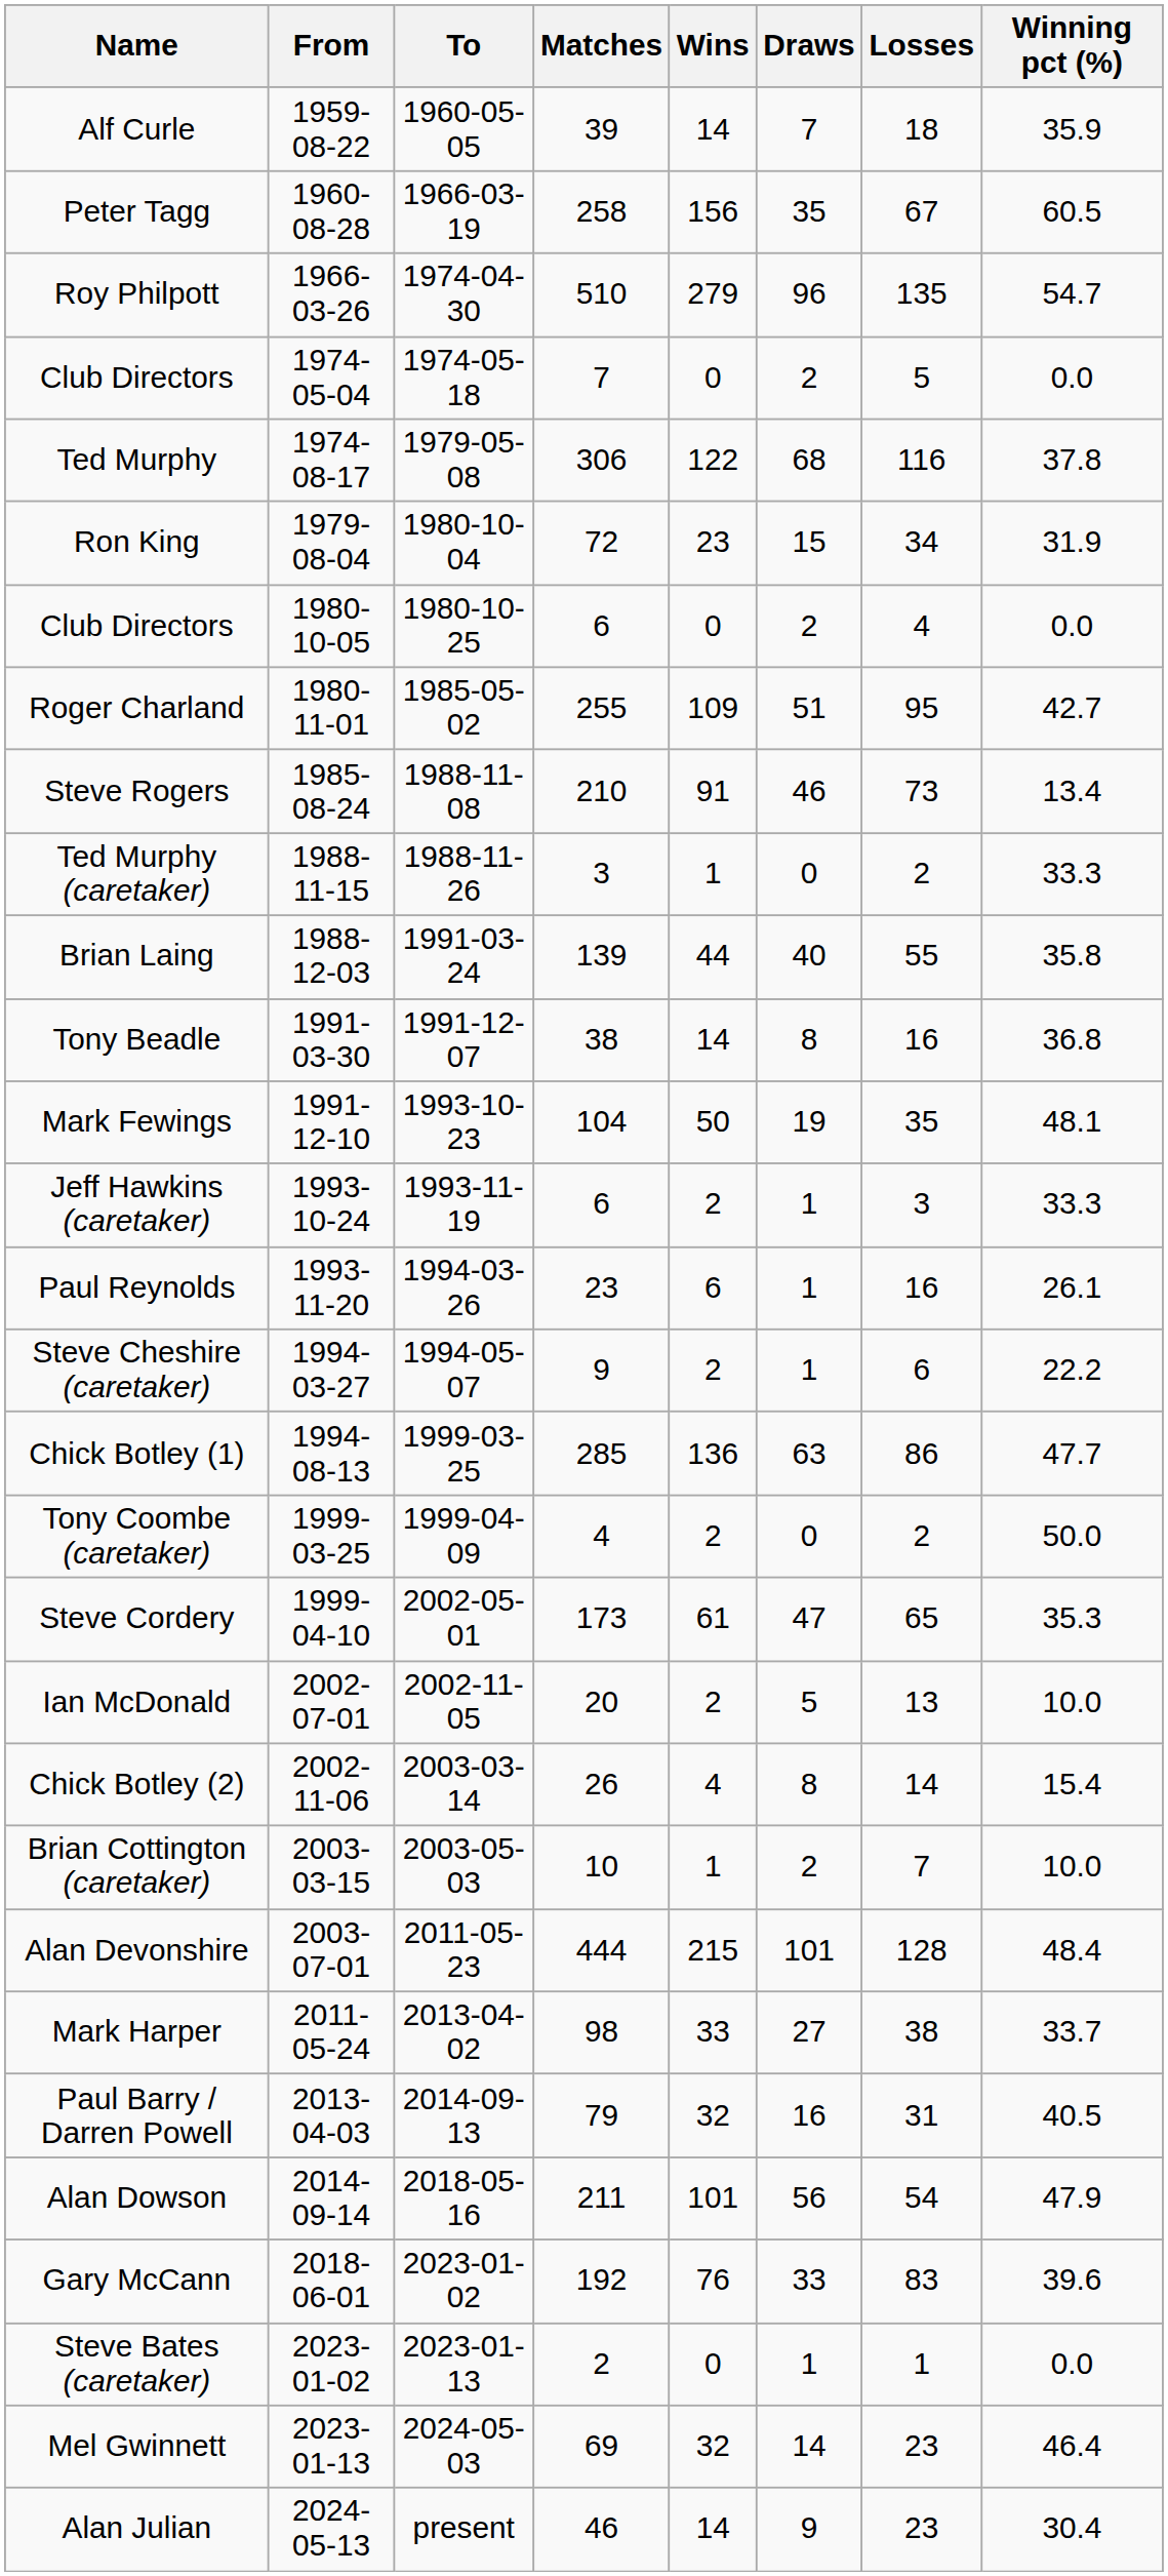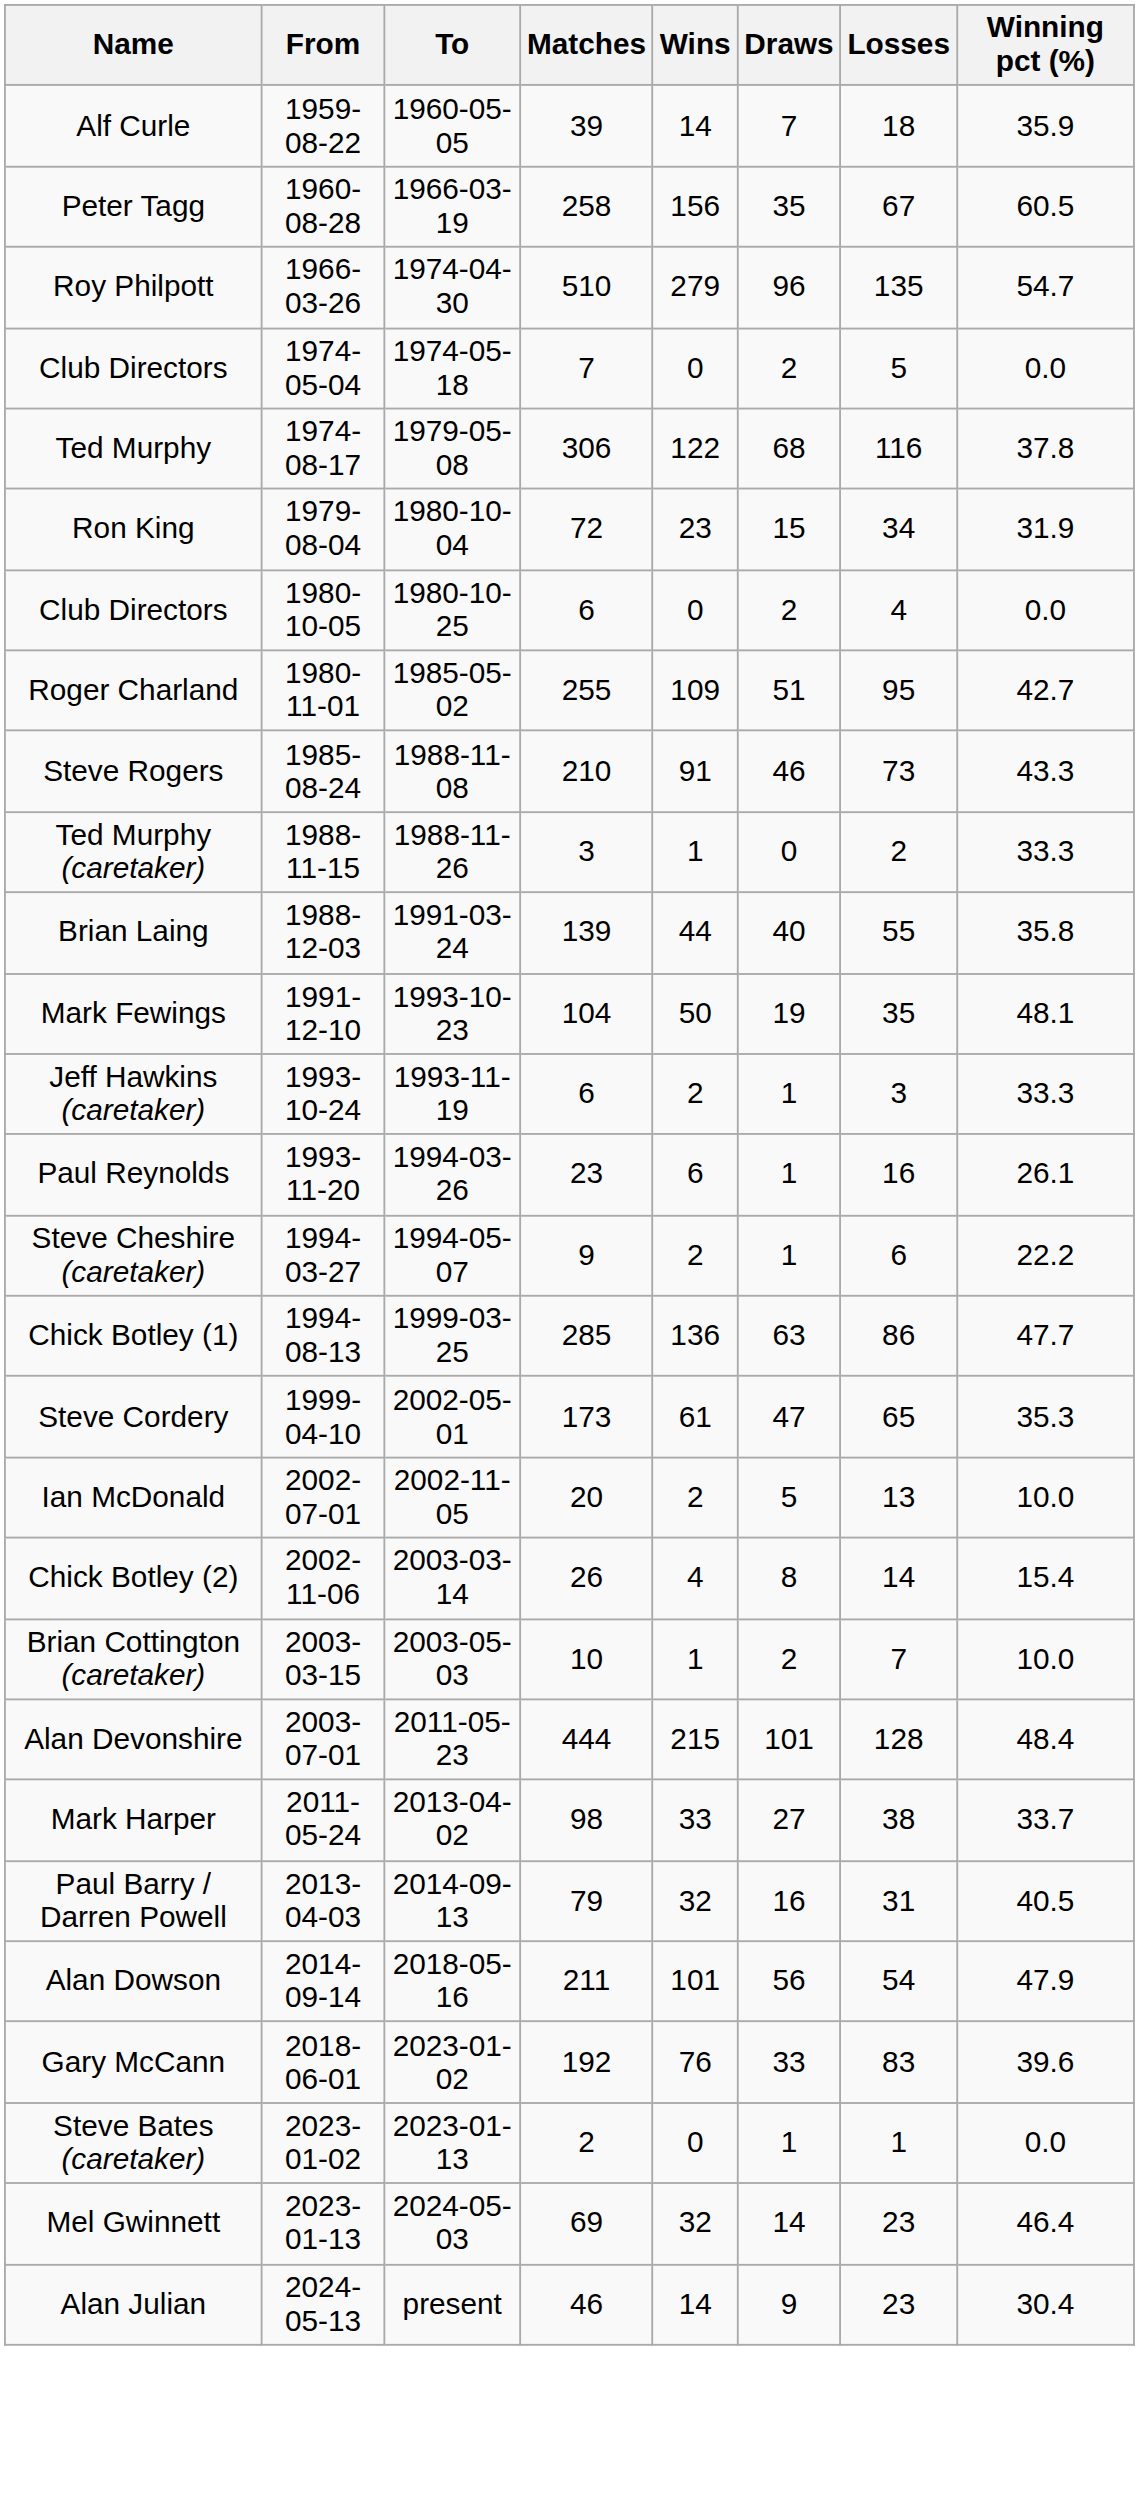Steve Rogers | Winning pct (%): 13.4 -> 43.3
- row: Tony Beadle | 1991-03-30 | 1991-12-07 | 38 | 14 | 8 | 16 | 36.8
- row: Tony Coombe (caretaker) | 1999-03-25 | 1999-04-09 | 4 | 2 | 0 | 2 | 50.0
